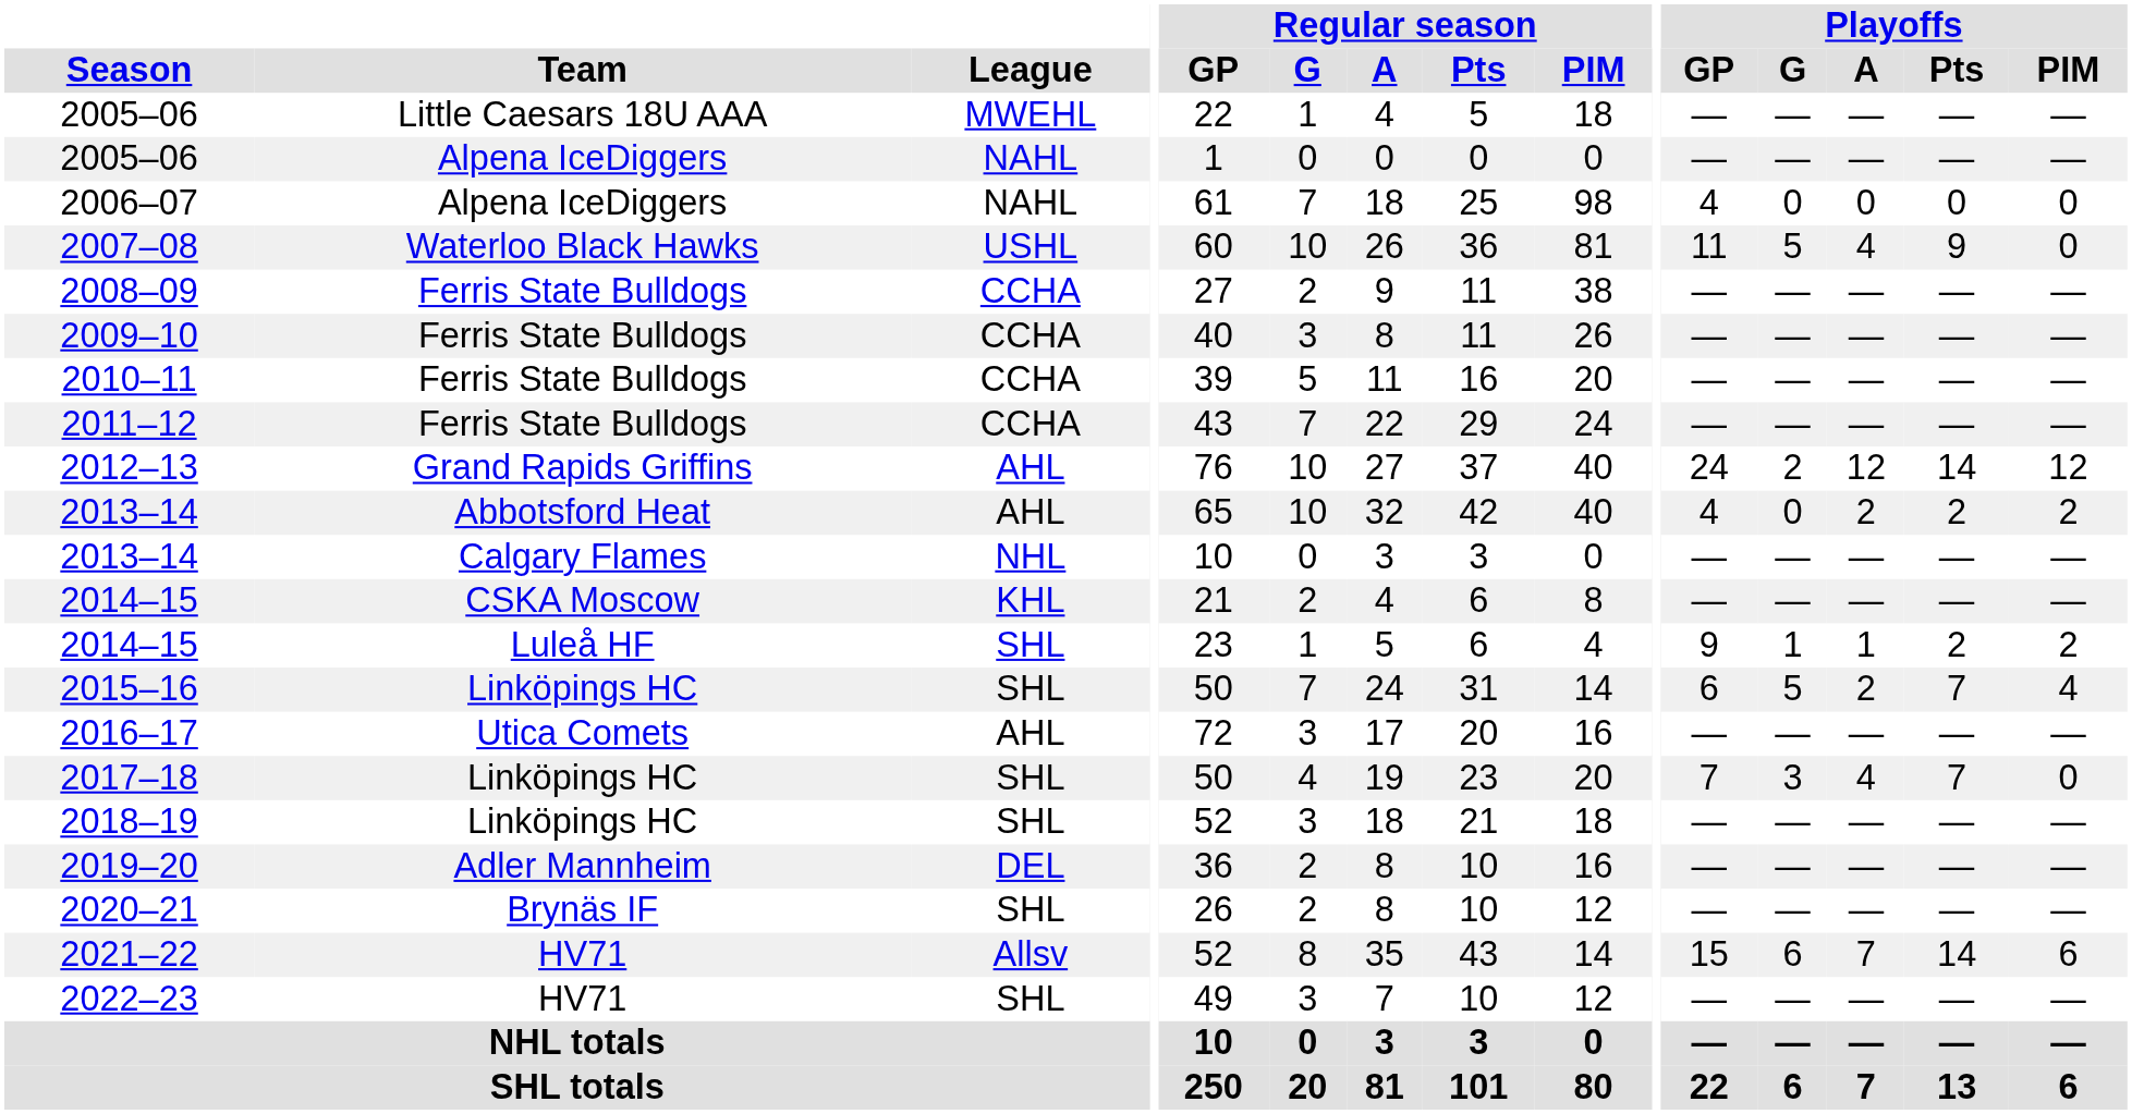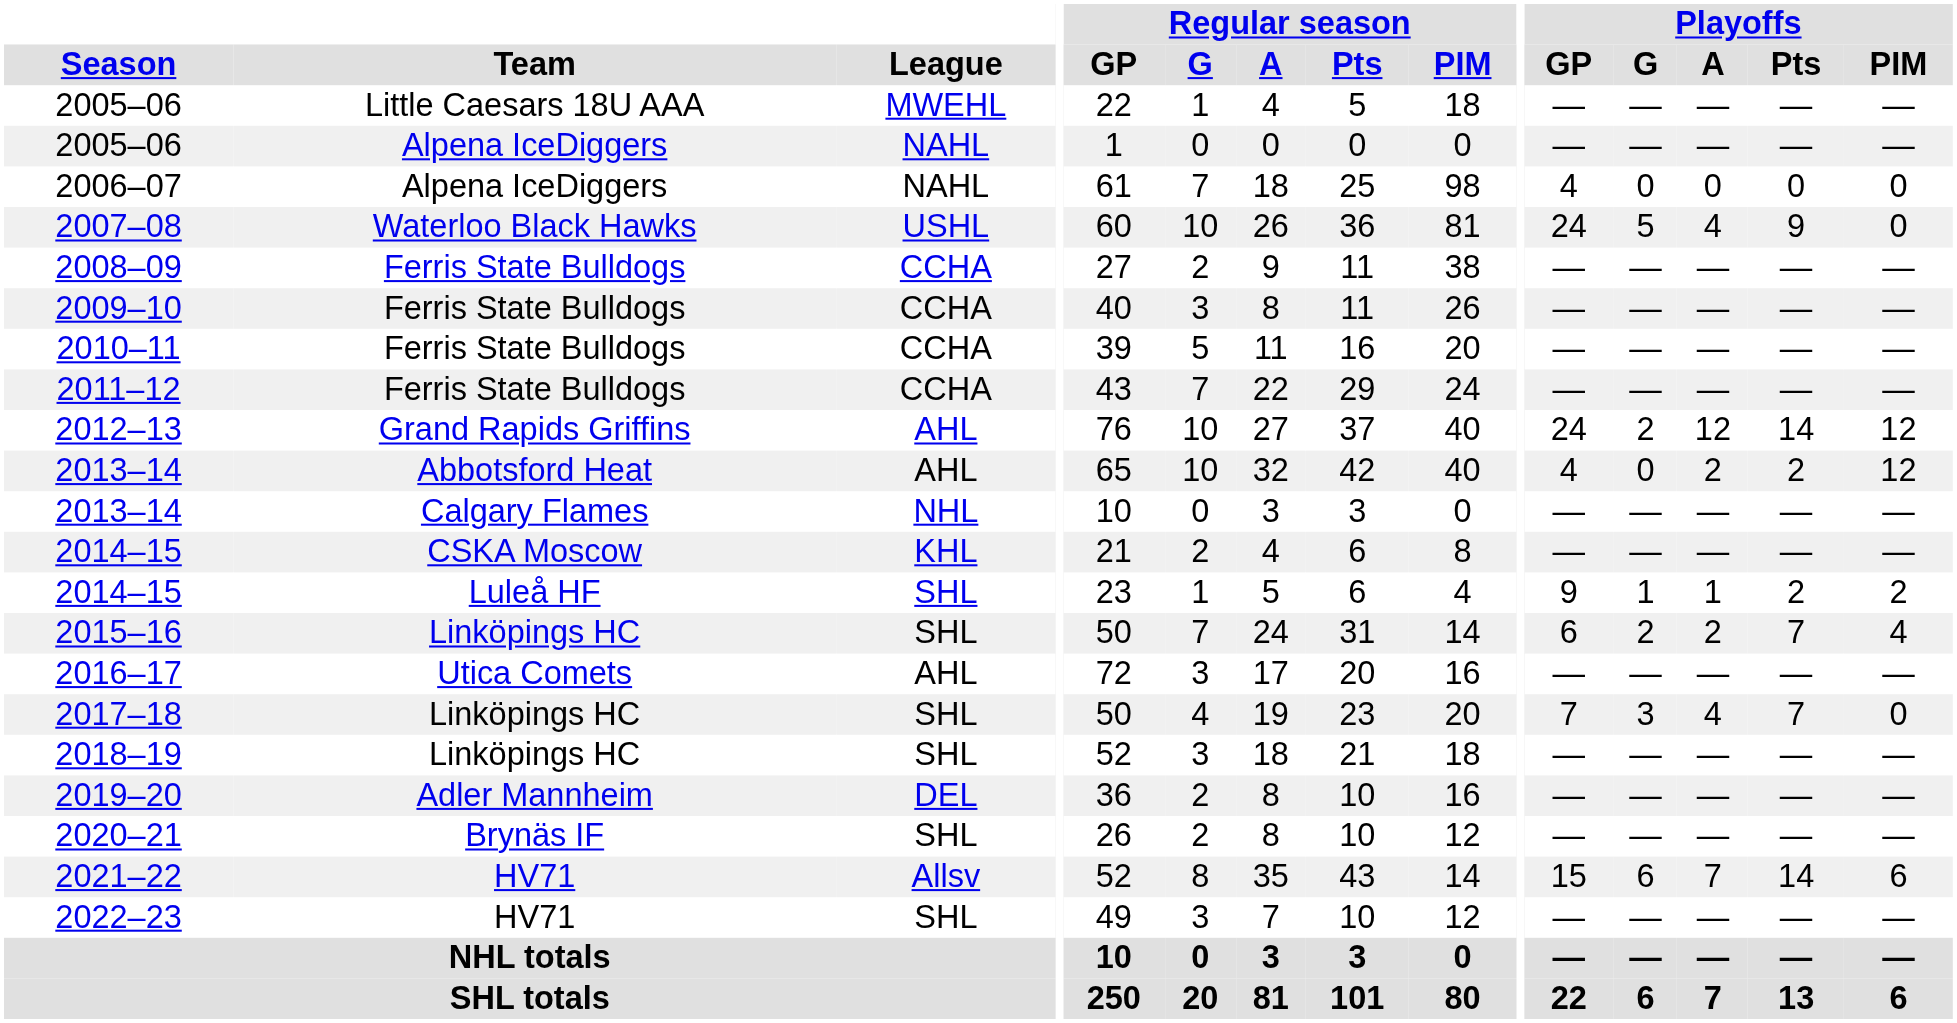2007–08 | Playoffs / GP: 11 -> 24
2013–14 / Abbotsford Heat | Playoffs / PIM: 2 -> 12
2015–16 | Playoffs / G: 5 -> 2
